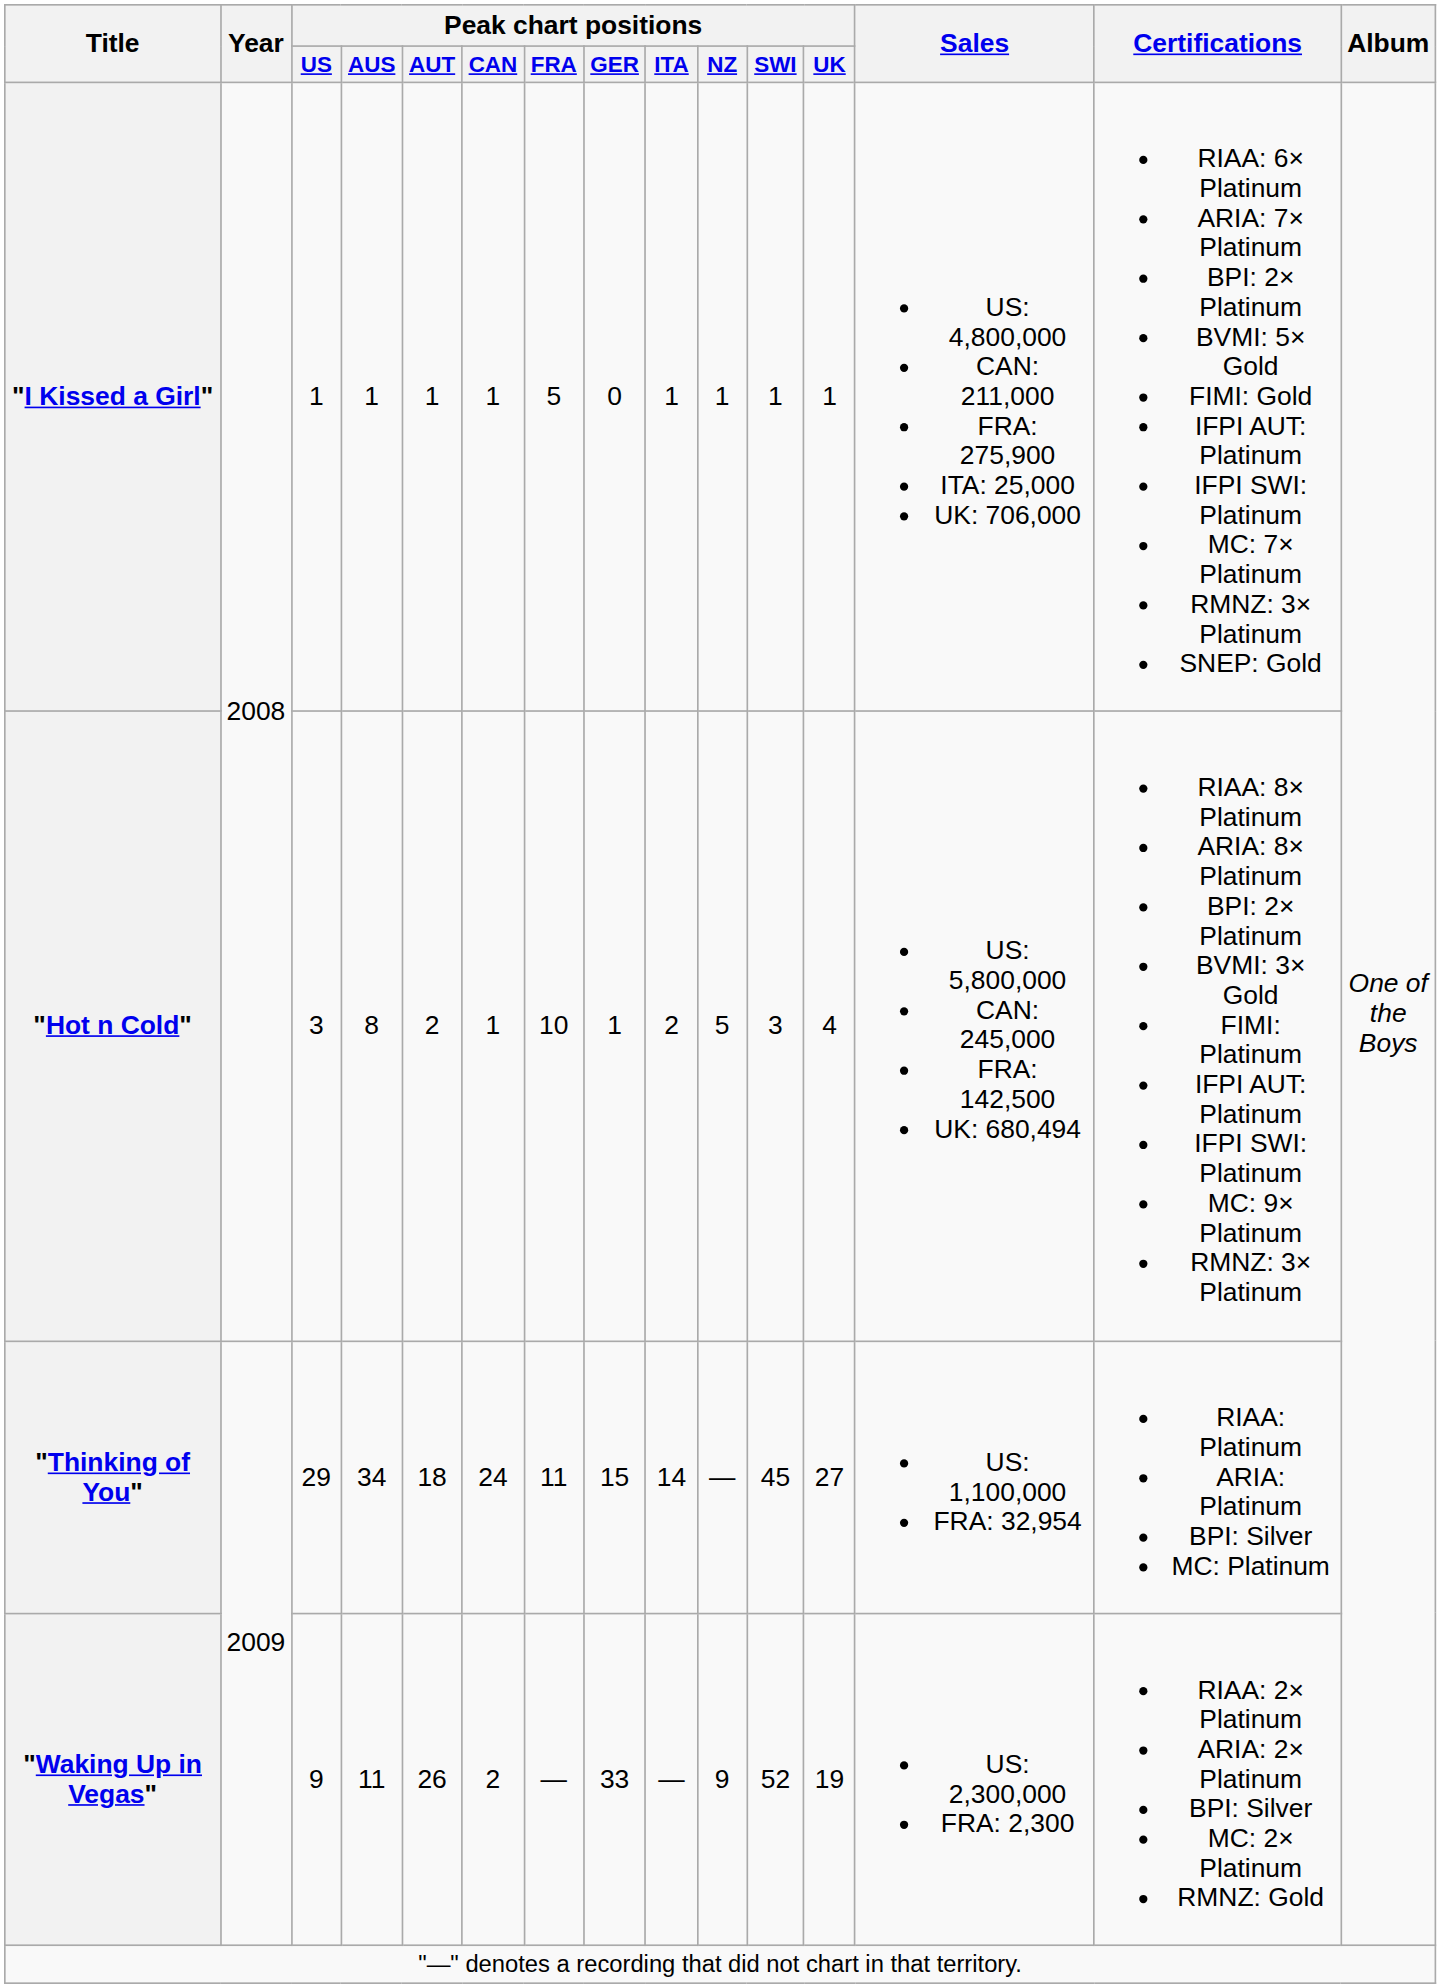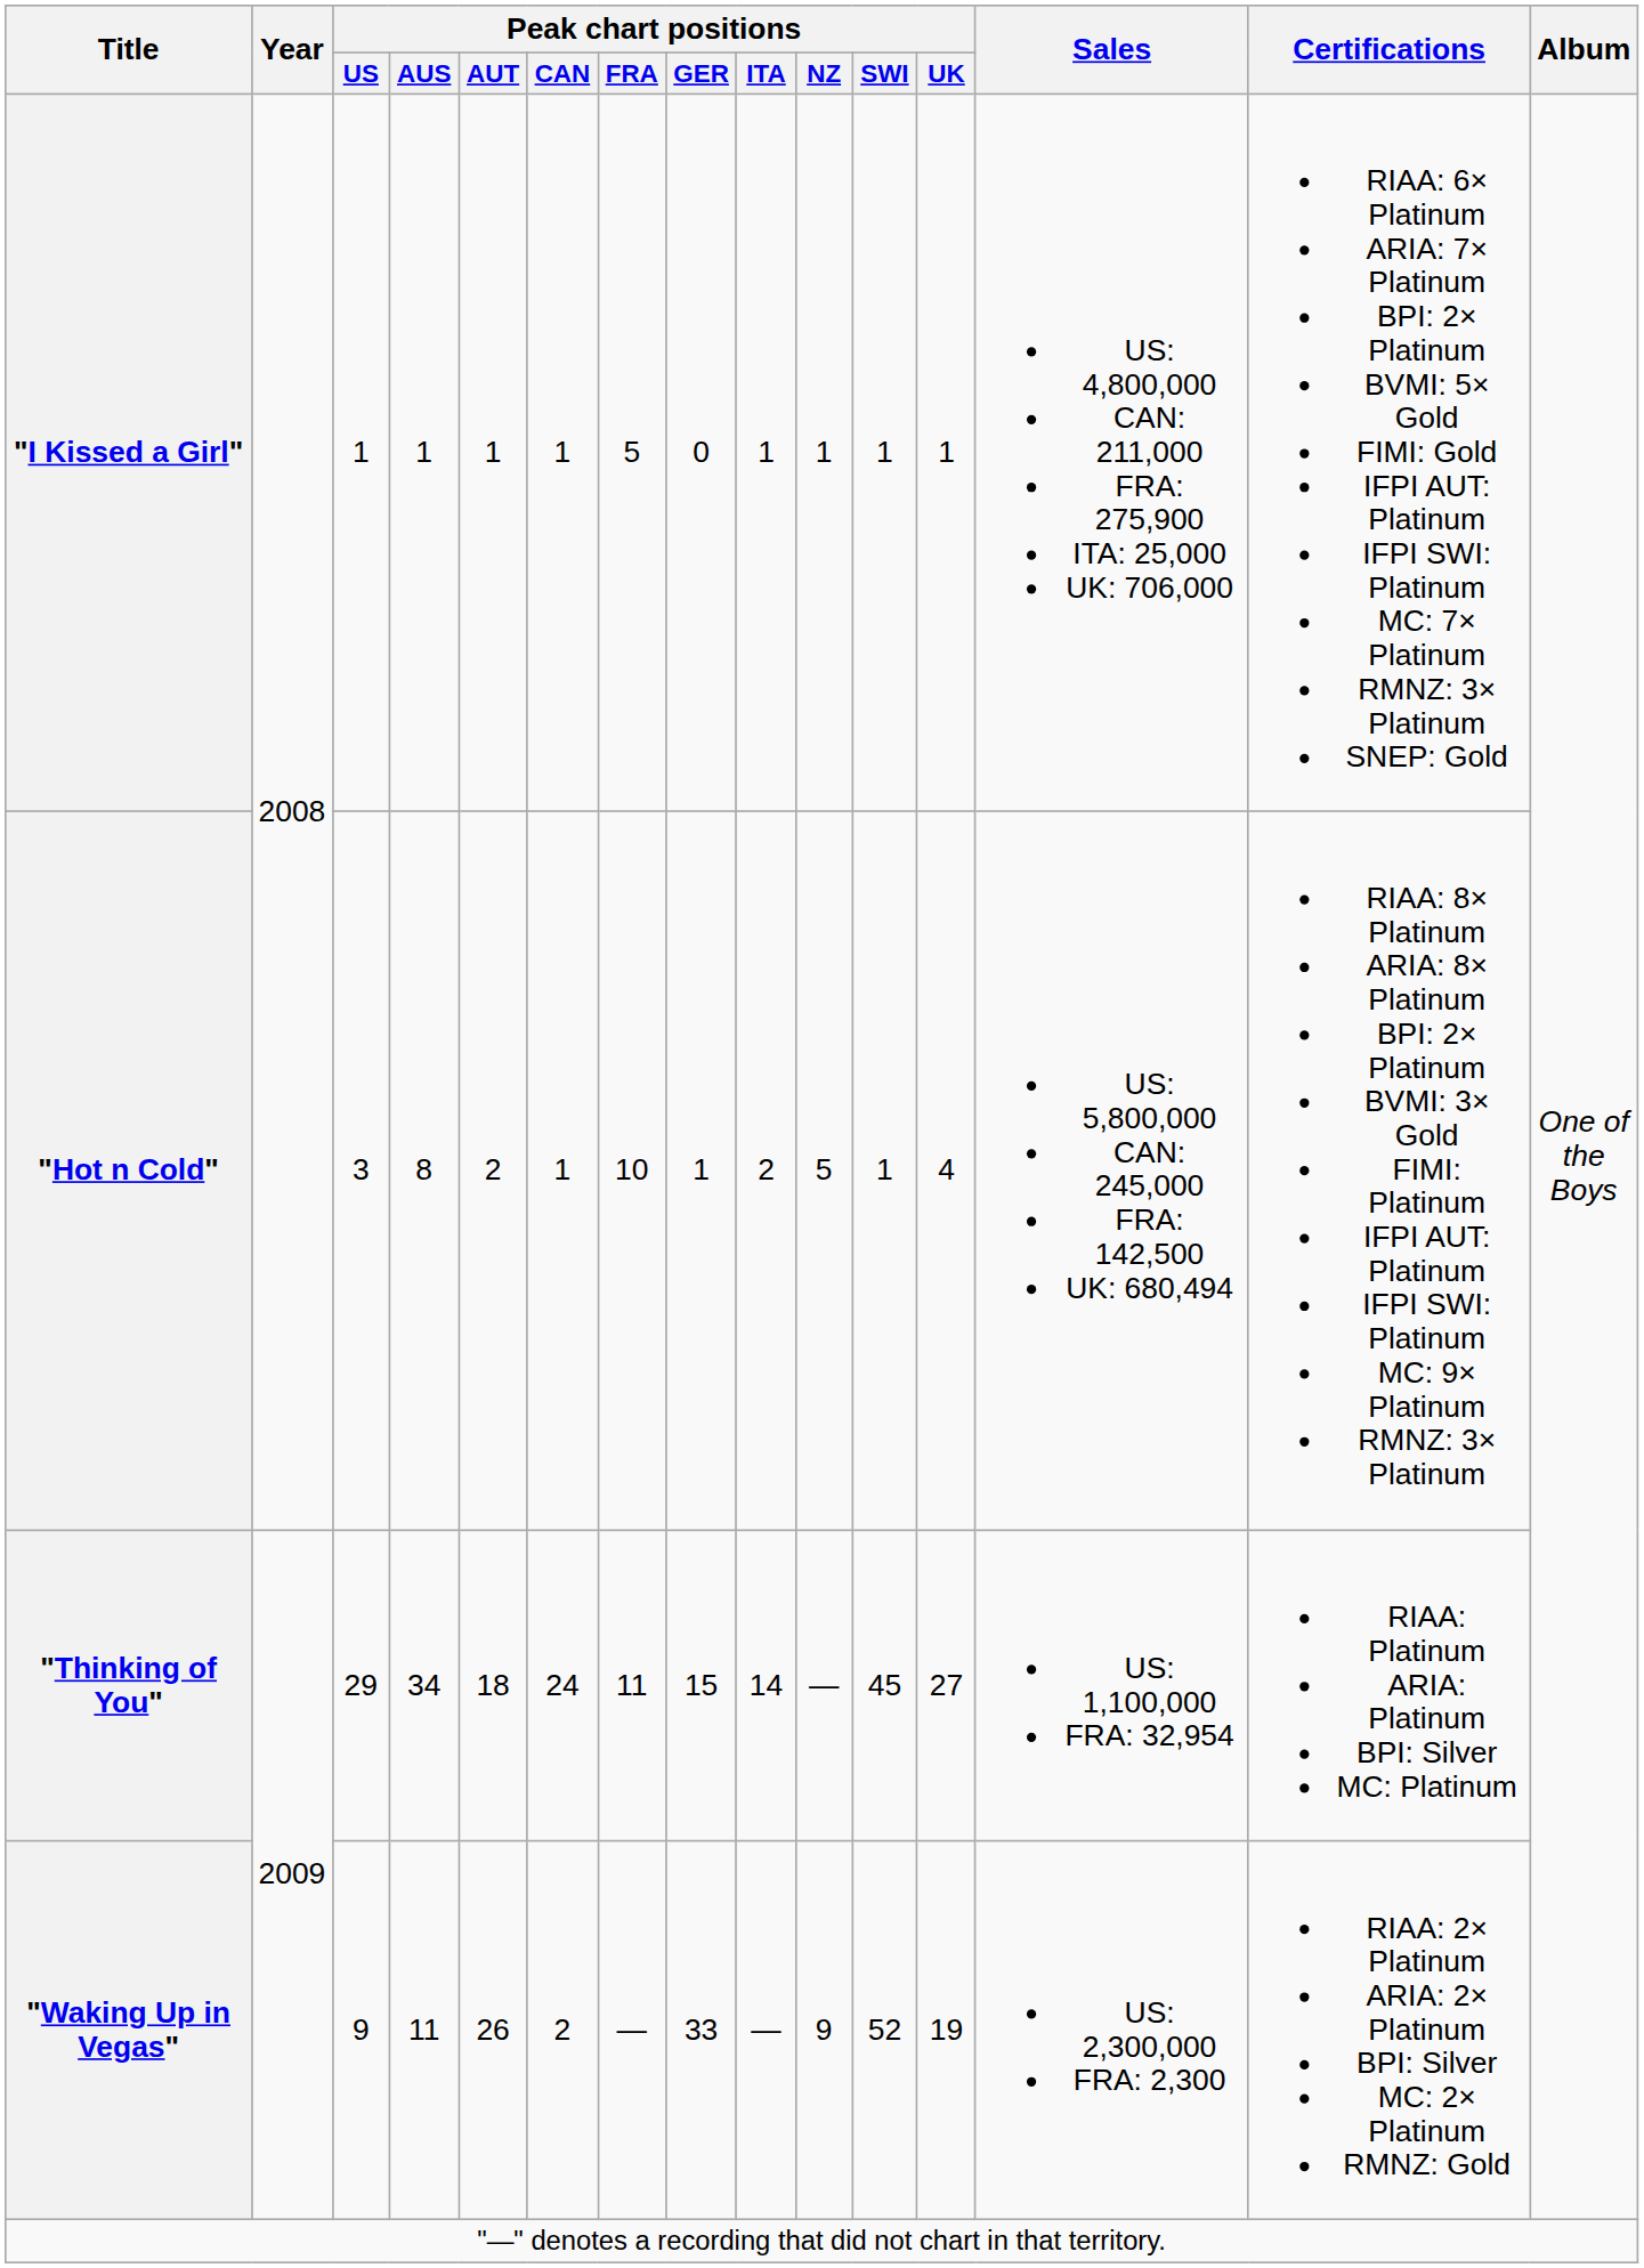"Hot n Cold" | Peak chart positions / SWI: 3 -> 1
